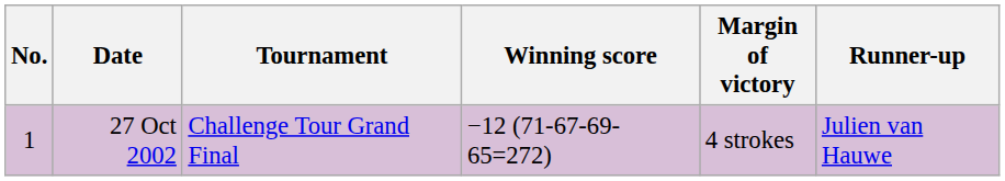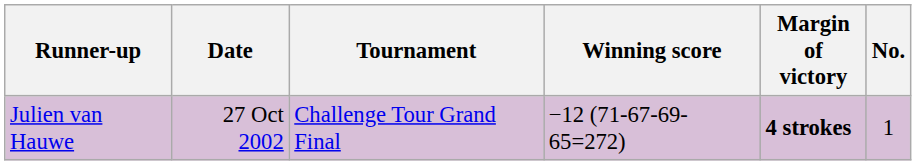columns swapped: No. <-> Runner-up
27 Oct 2002 | Margin of victory: normal -> bold
